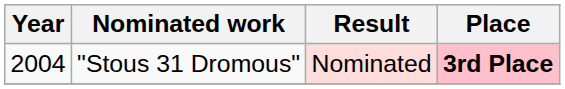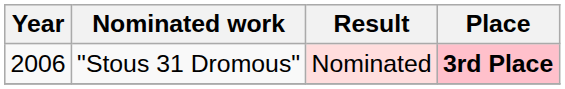"Stous 31 Dromous" | Year: 2004 -> 2006
